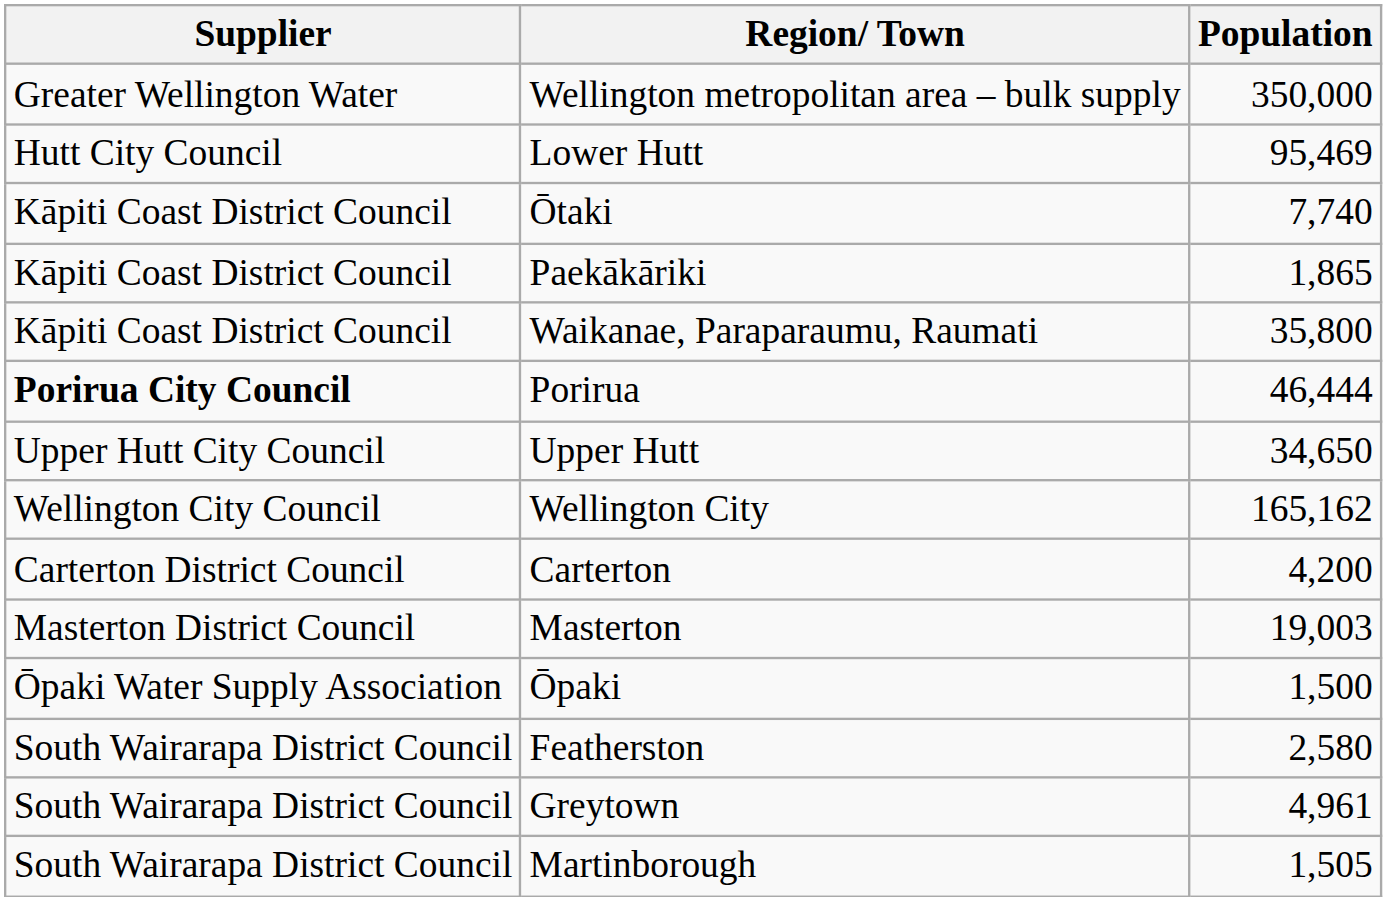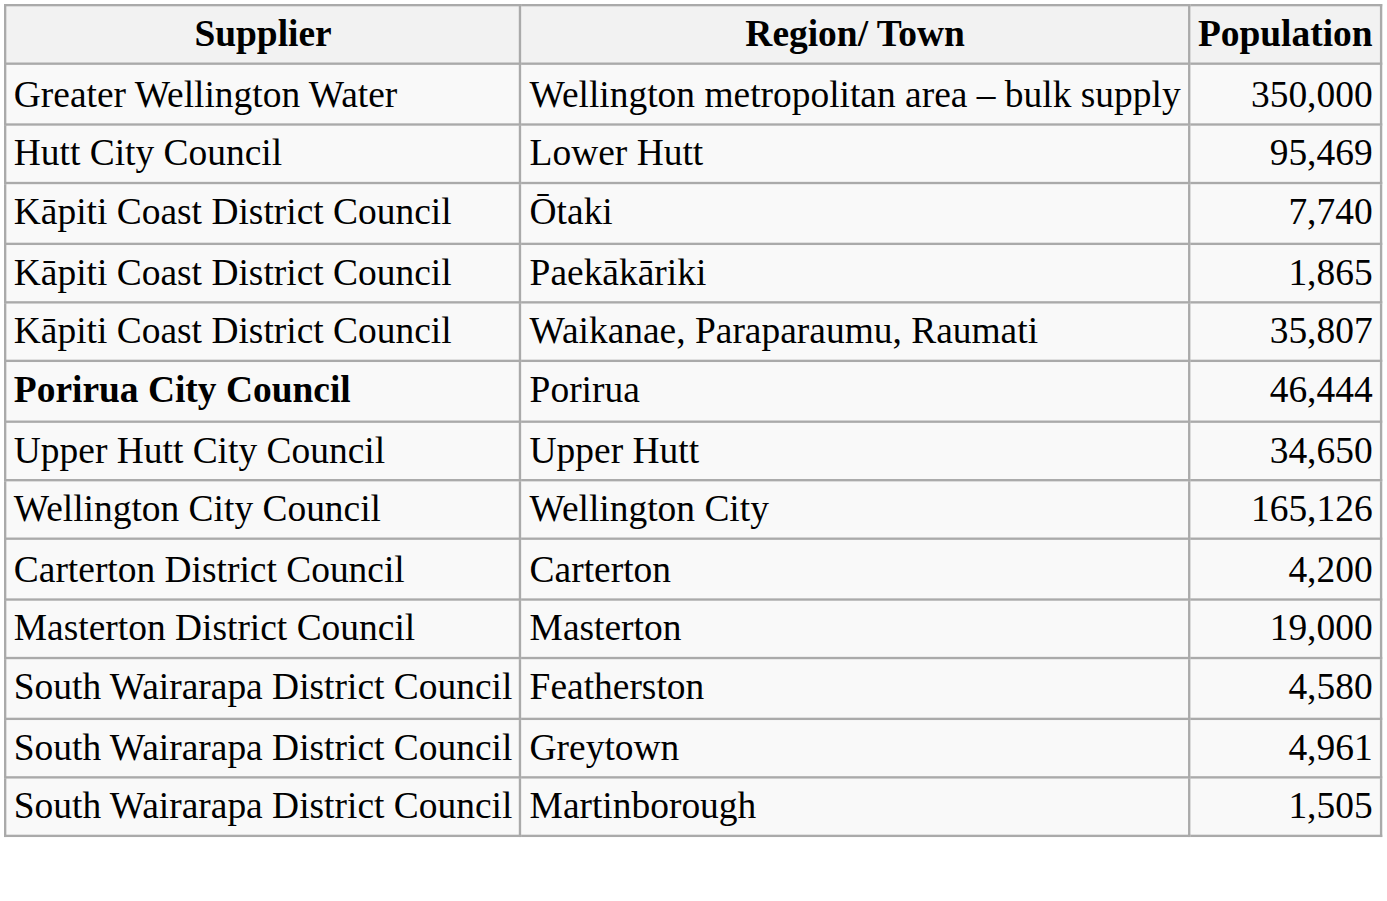Waikanae, Paraparaumu, Raumati | Population: 35,800 -> 35,807
Wellington City | Population: 165,162 -> 165,126
Masterton | Population: 19,003 -> 19,000
- row: Ōpaki Water Supply Association | Ōpaki | 1,500
Featherston | Population: 2,580 -> 4,580
